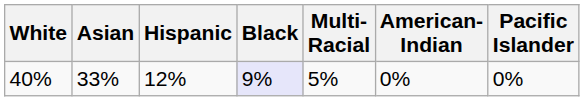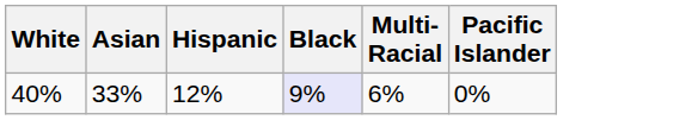- column: American- Indian | 0%
40% | Multi- Racial: 5% -> 6%
